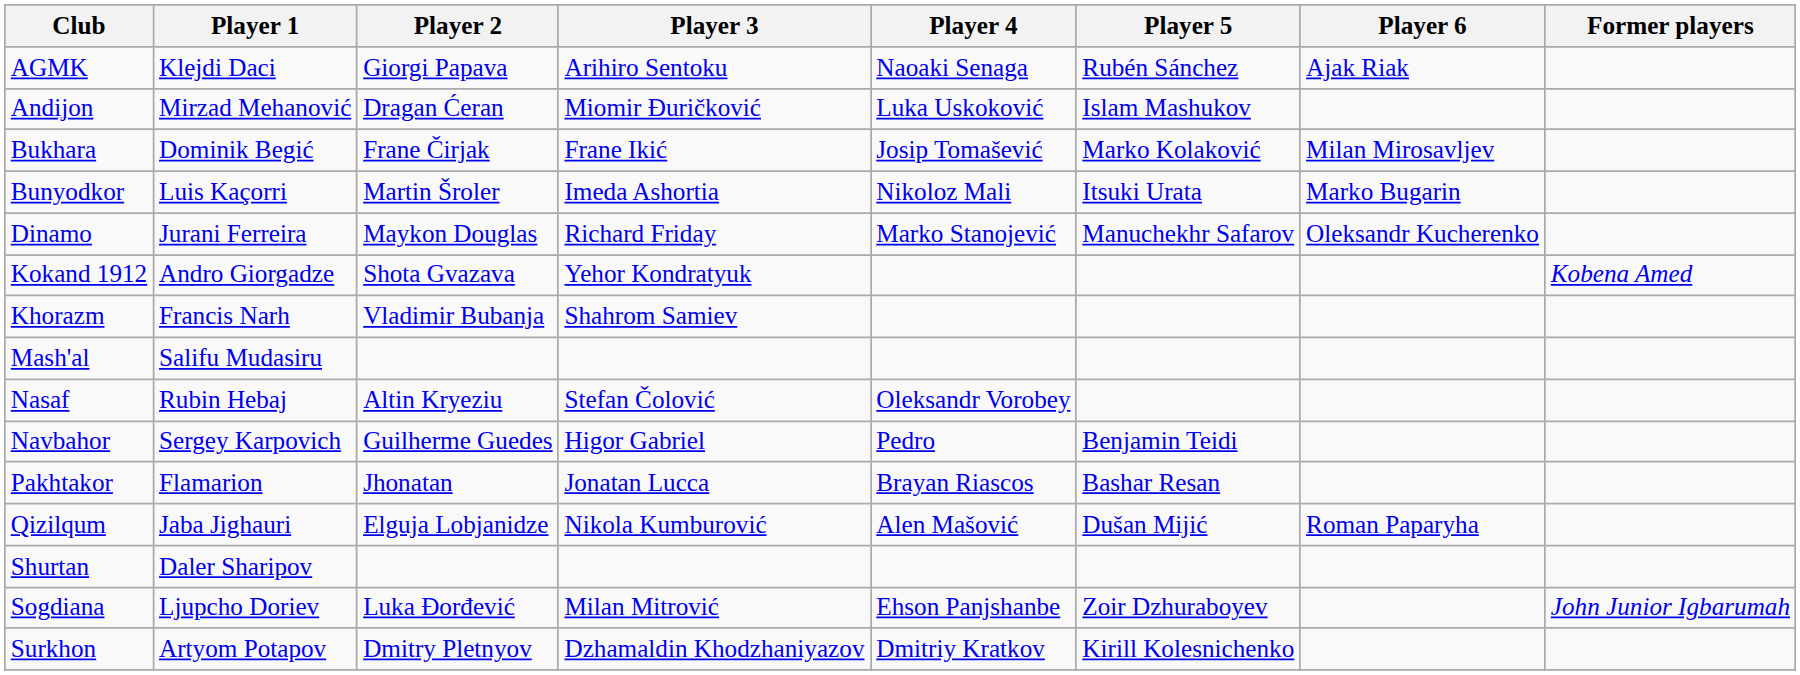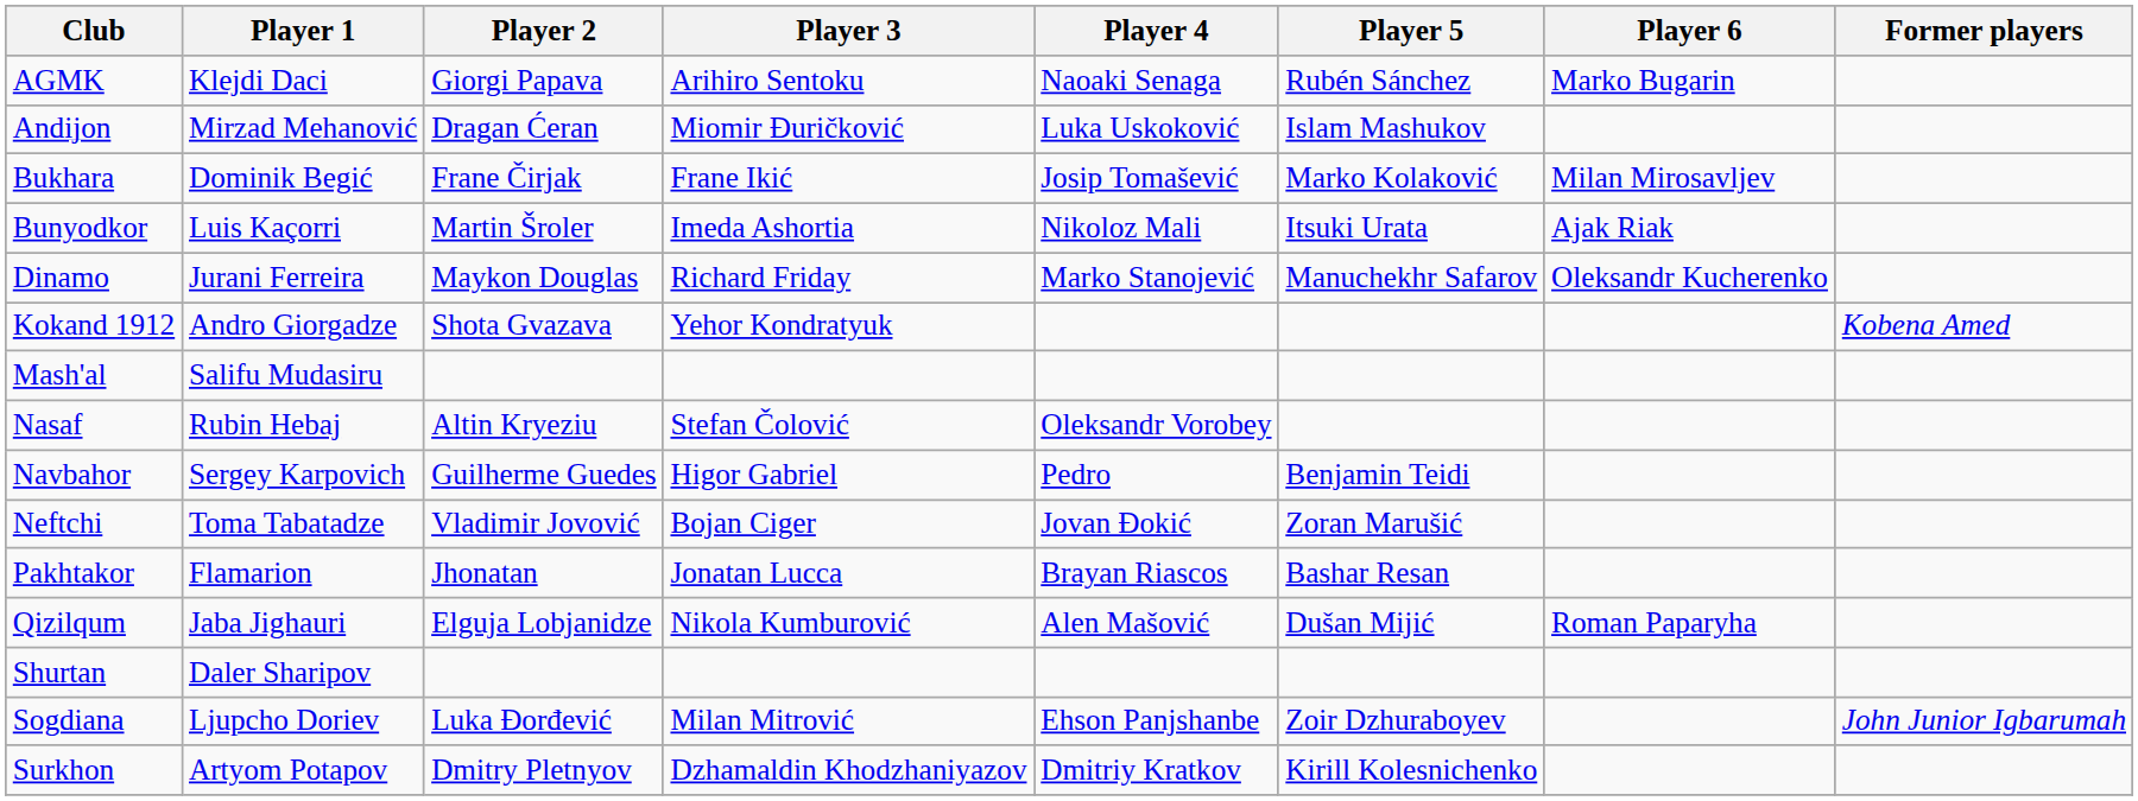AGMK | Player 6: Ajak Riak -> Marko Bugarin
Bunyodkor | Player 6: Marko Bugarin -> Ajak Riak
- row: Khorazm | Francis Narh | Vladimir Bubanja | Shahrom Samiev
+ row: Neftchi | Toma Tabatadze | Vladimir Jovović | Bojan Ciger | Jovan Đokić | Zoran Marušić
